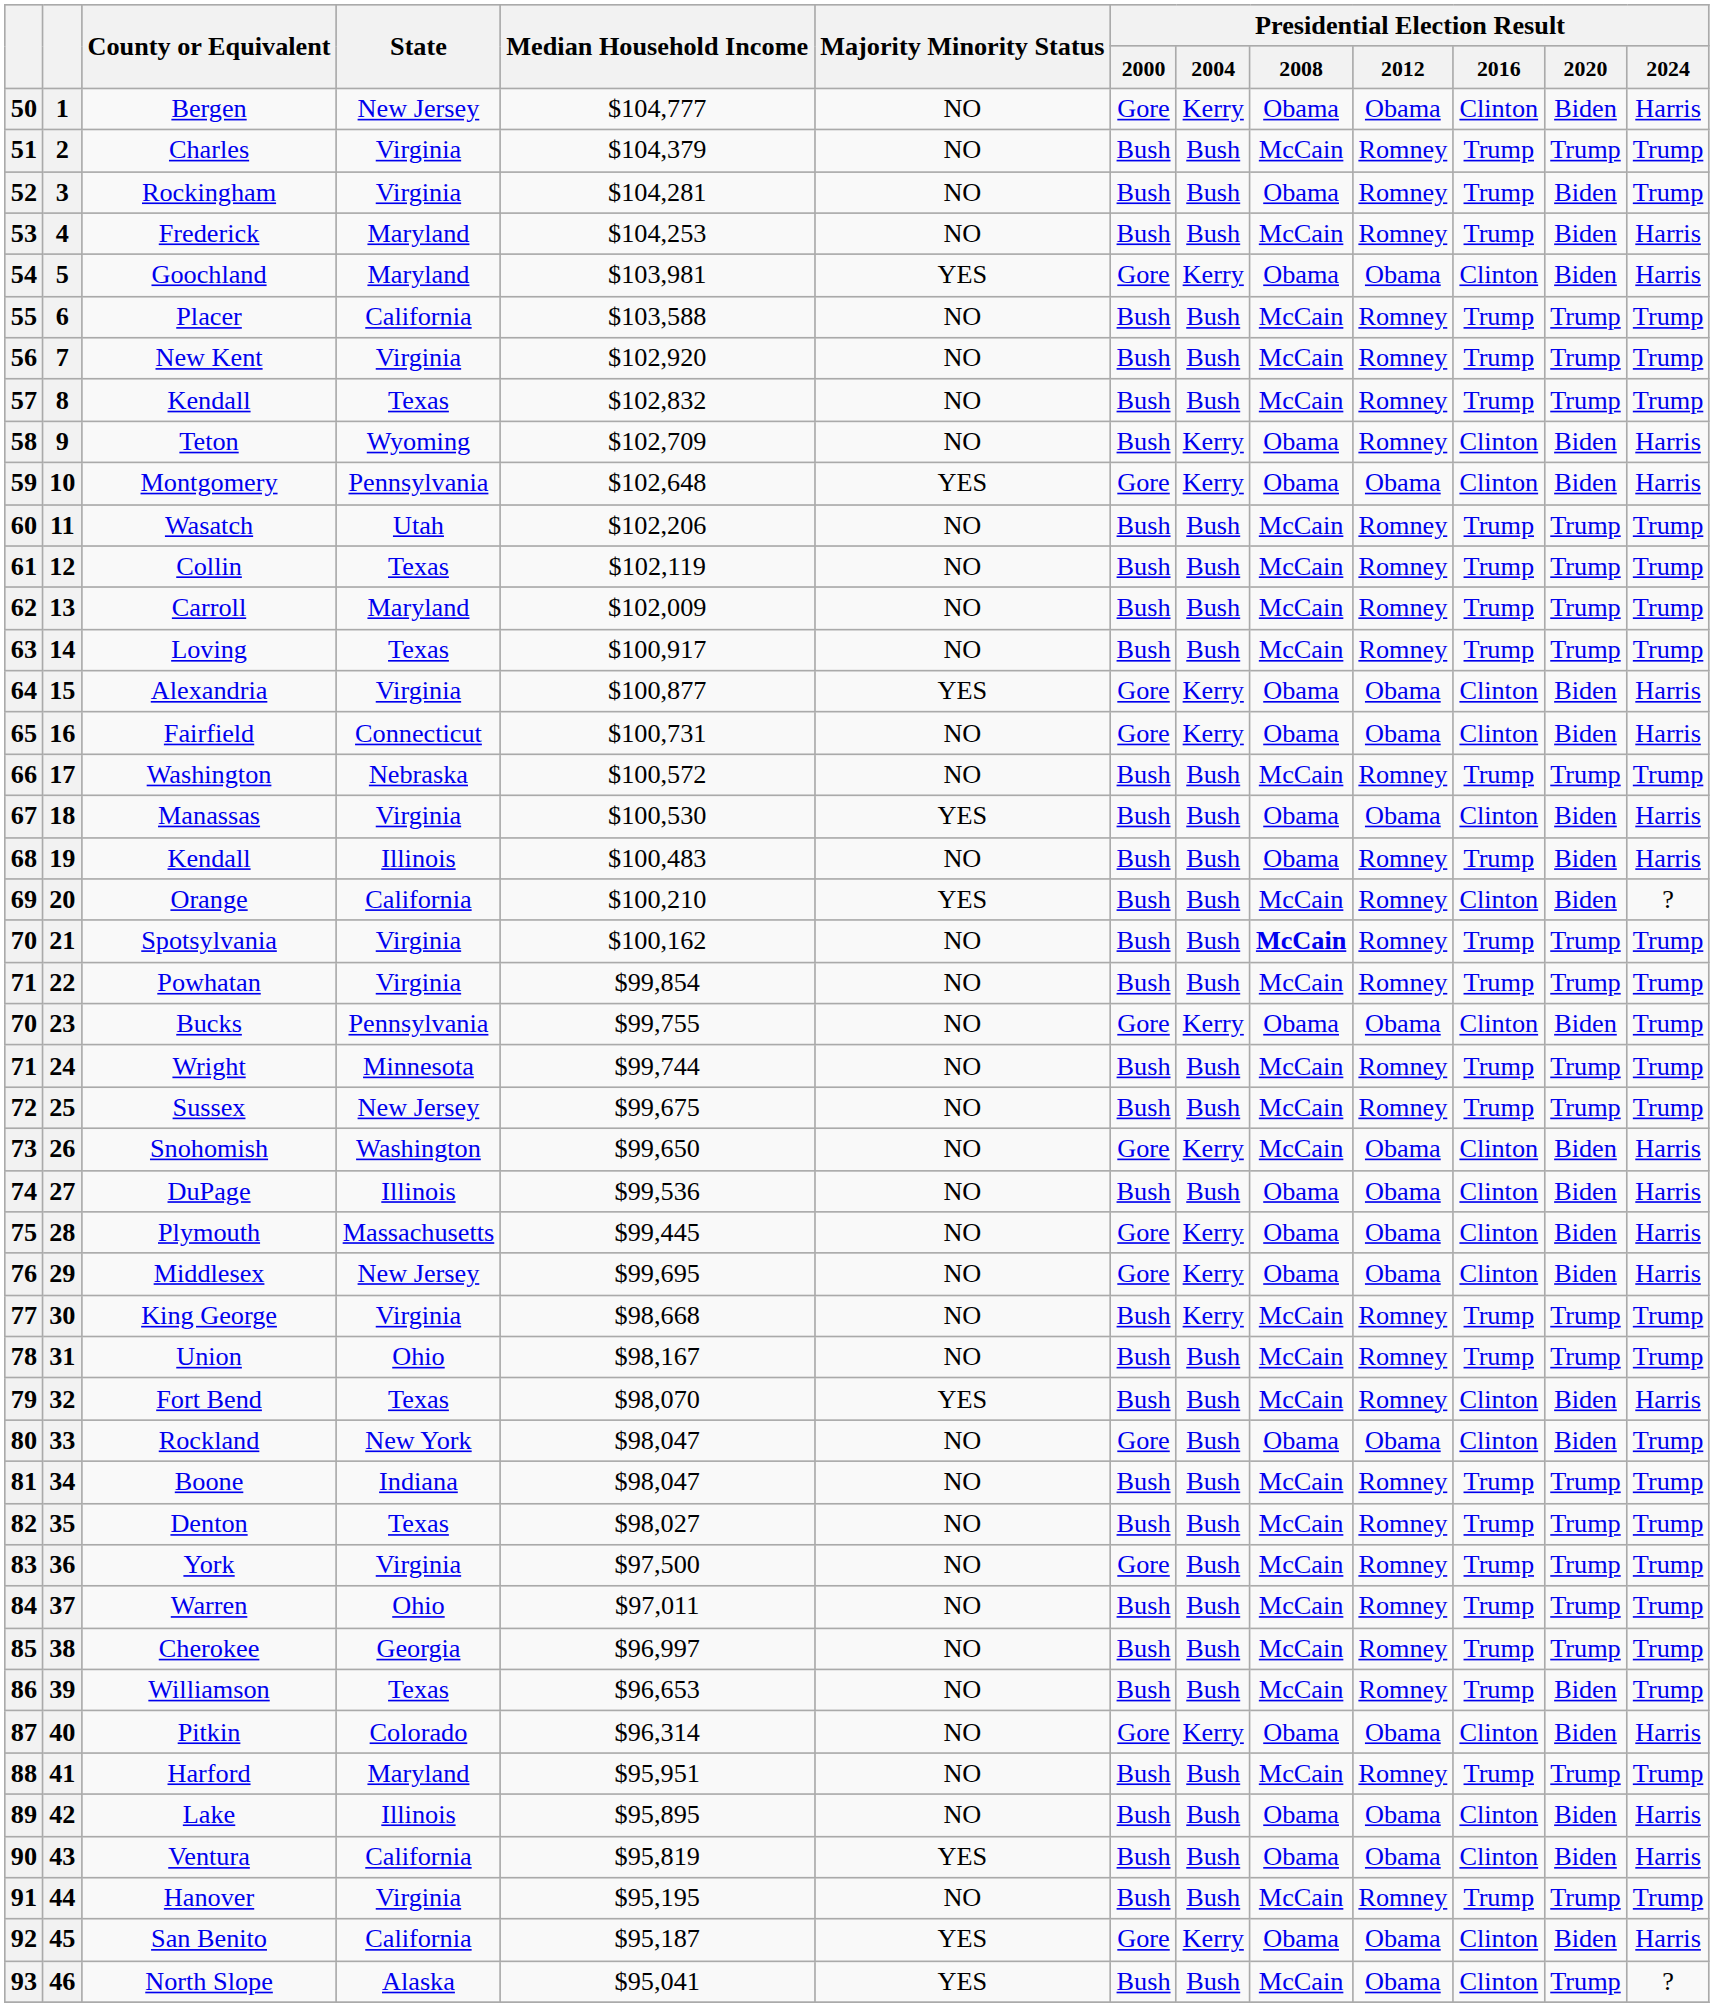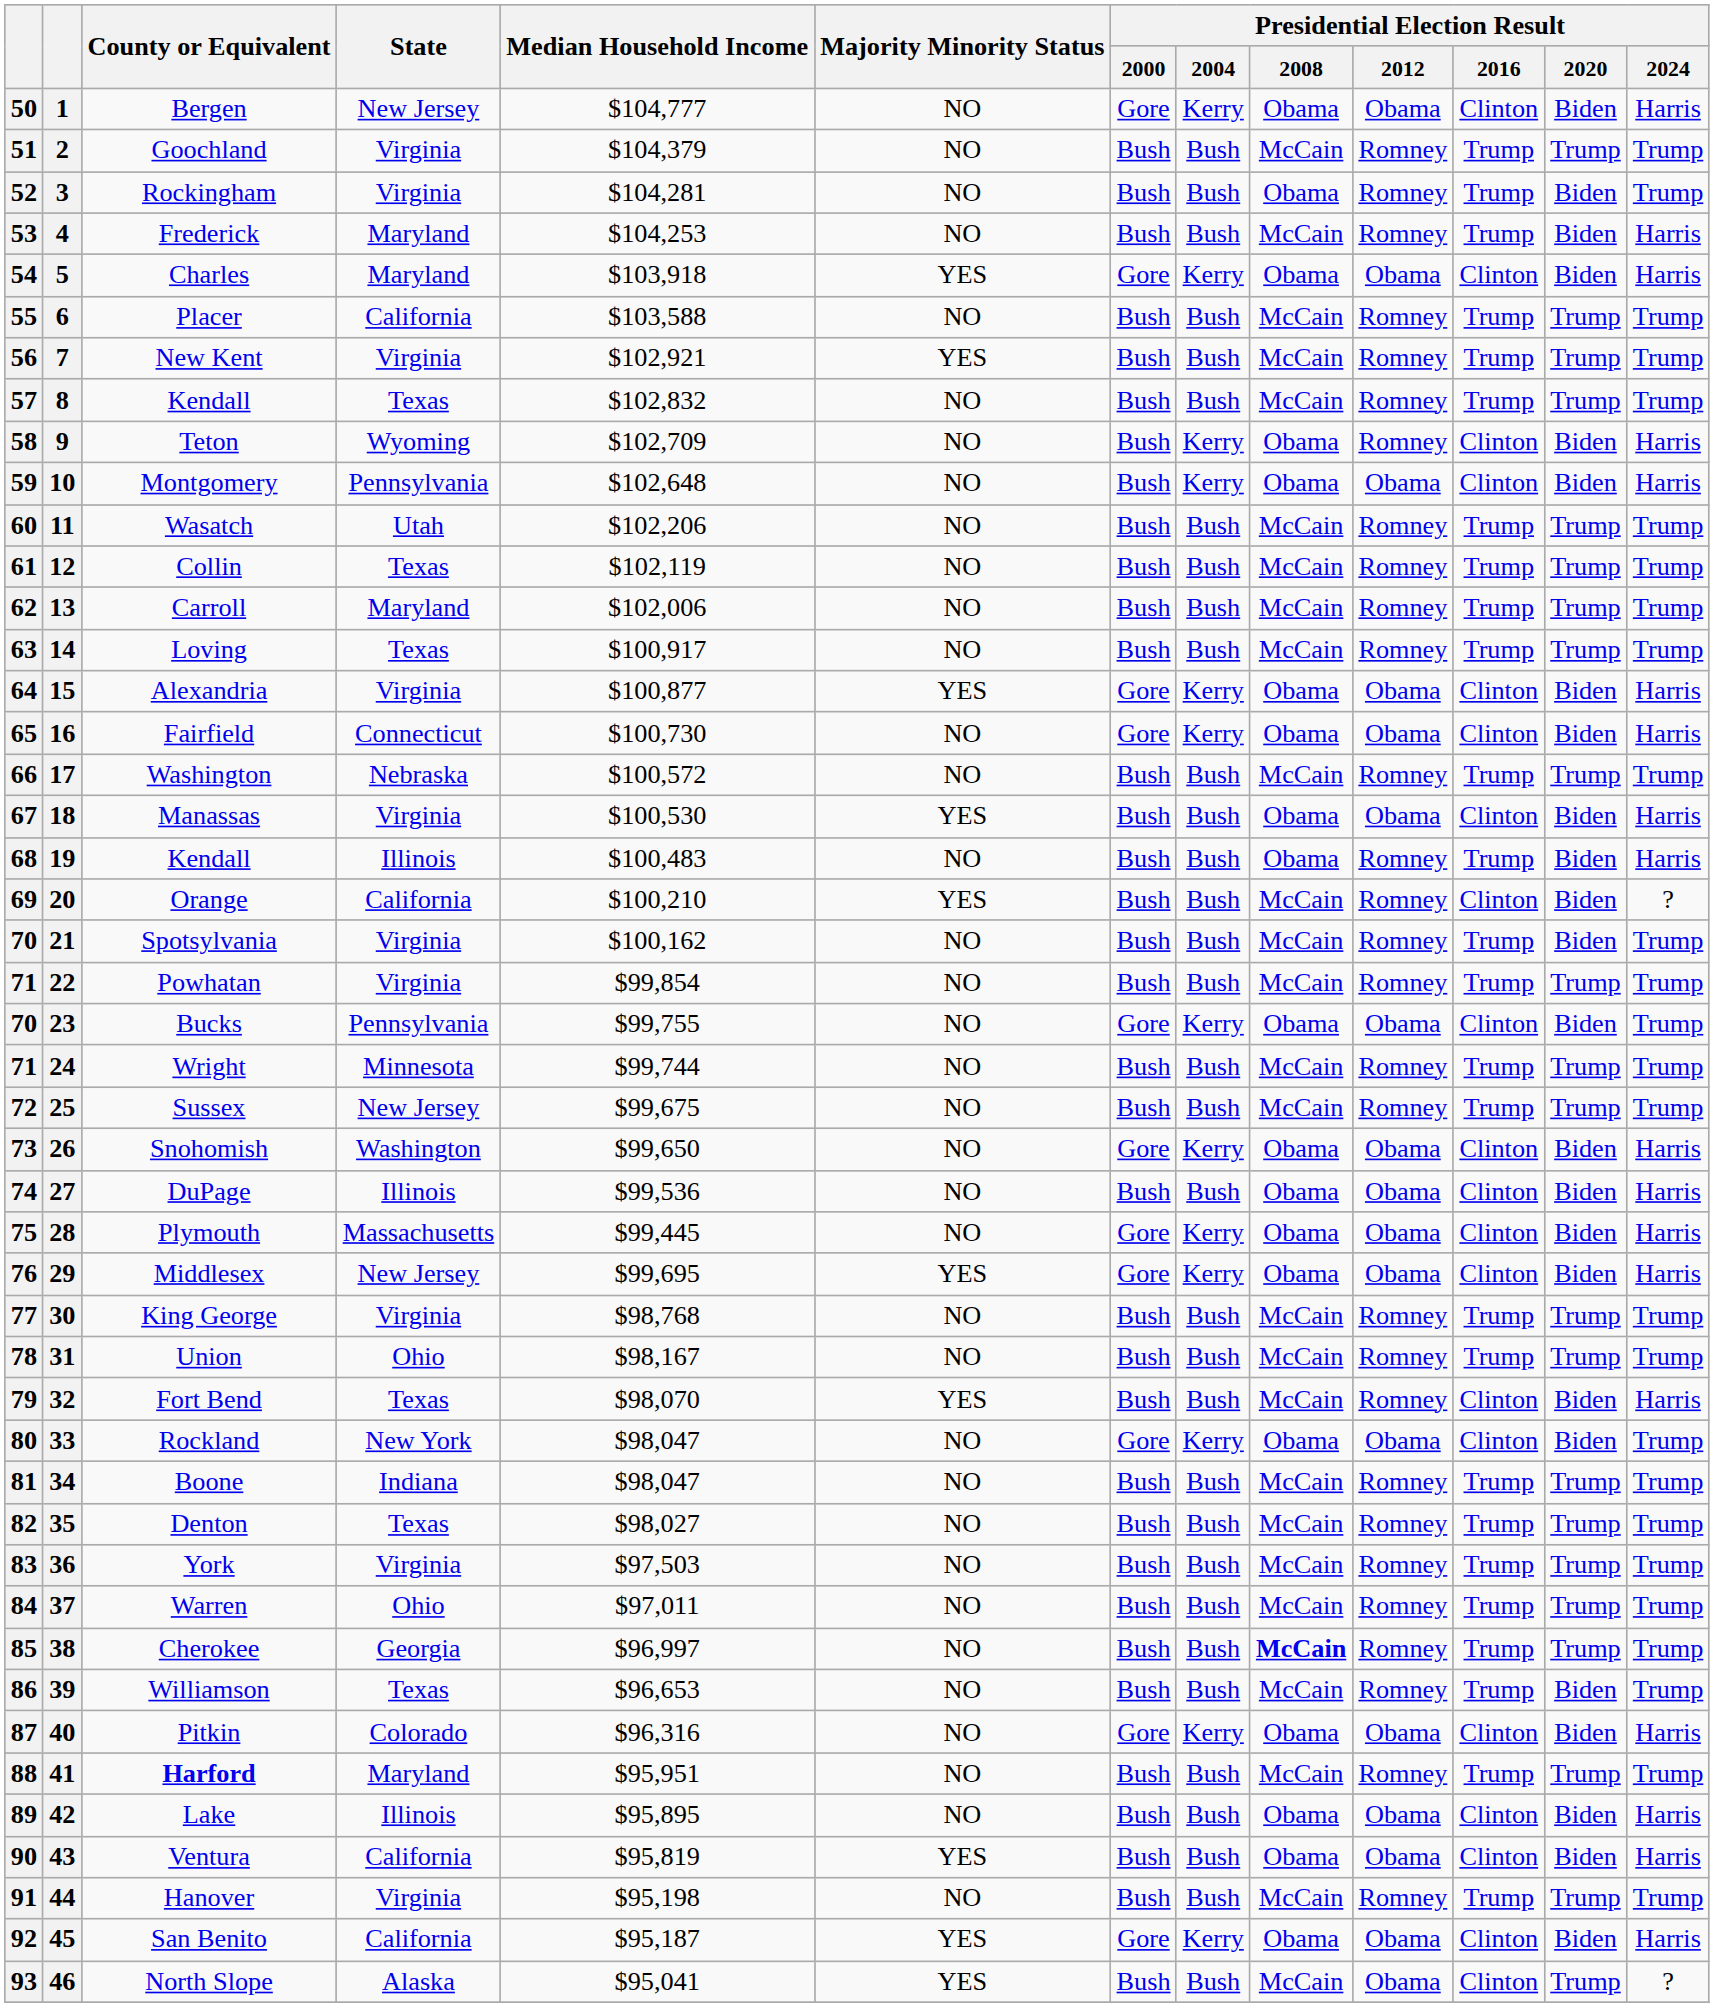2 | County or Equivalent: Charles -> Goochland
5 | County or Equivalent: Goochland -> Charles
5 | Median Household Income: $103,981 -> $103,918
7 | Median Household Income: $102,920 -> $102,921
7 | Majority Minority Status: NO -> YES
10 | Majority Minority Status: YES -> NO
10 | Presidential Election Result / 2000: Gore -> Bush
13 | Median Household Income: $102,009 -> $102,006
16 | Median Household Income: $100,731 -> $100,730
21 | Presidential Election Result / 2008: bold -> normal
21 | Presidential Election Result / 2020: Trump -> Biden
26 | Presidential Election Result / 2008: McCain -> Obama
29 | Majority Minority Status: NO -> YES
30 | Median Household Income: $98,668 -> $98,768
30 | Presidential Election Result / 2004: Kerry -> Bush
33 | Presidential Election Result / 2004: Bush -> Kerry
36 | Median Household Income: $97,500 -> $97,503
36 | Presidential Election Result / 2000: Gore -> Bush
38 | Presidential Election Result / 2008: normal -> bold
40 | Median Household Income: $96,314 -> $96,316
41 | County or Equivalent: normal -> bold
44 | Median Household Income: $95,195 -> $95,198
